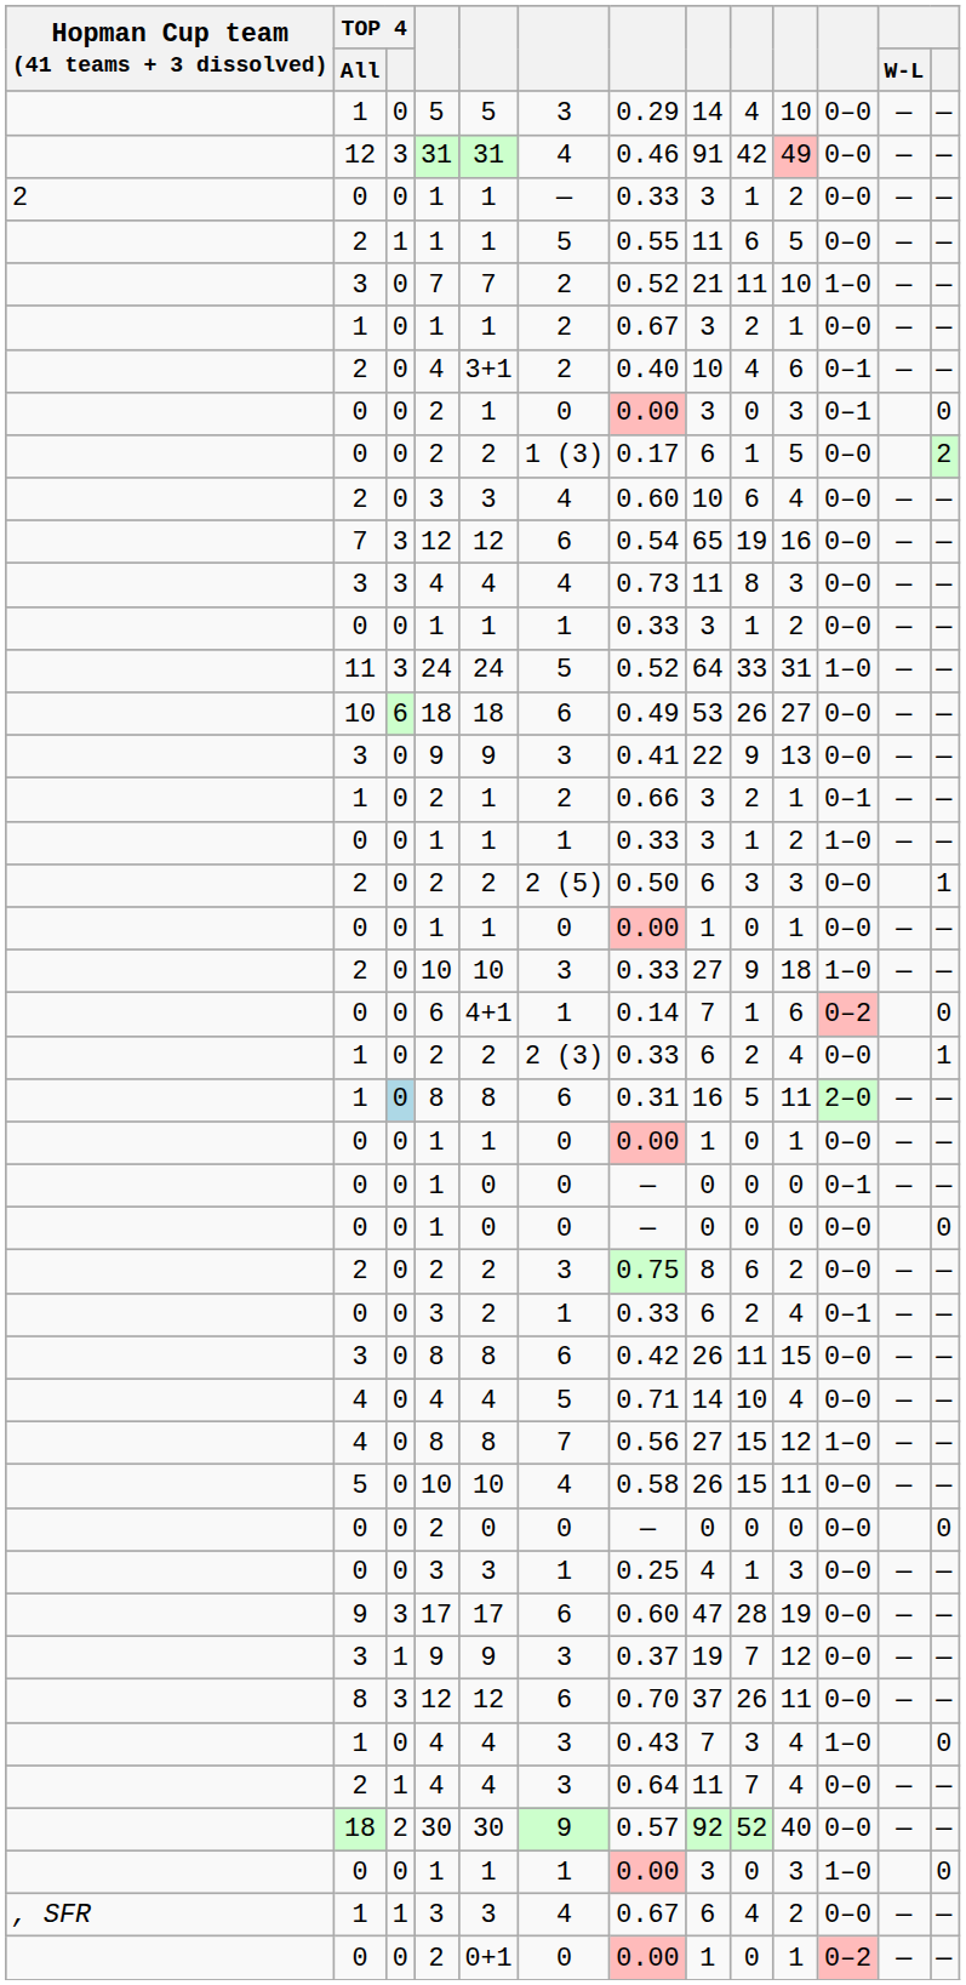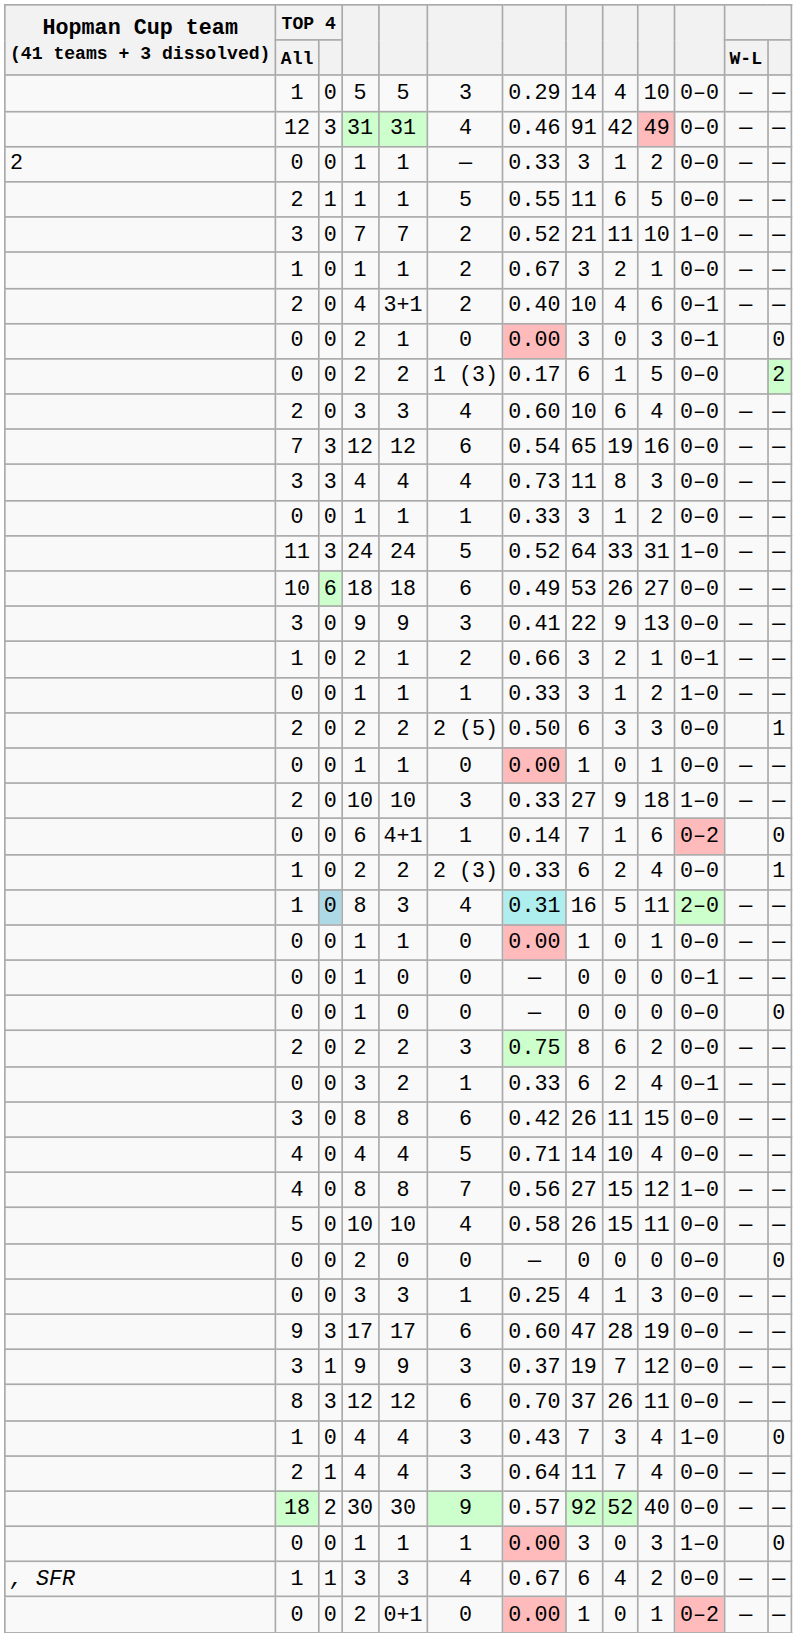1 / 8 | column 5: 8 -> 3
1 / 8 | column 6: 6 -> 4
1 / 8 | column 7: no background -> paleturquoise background
